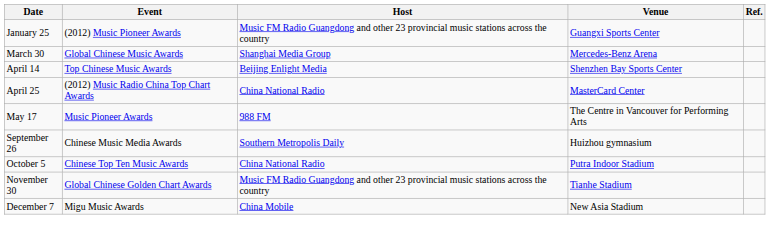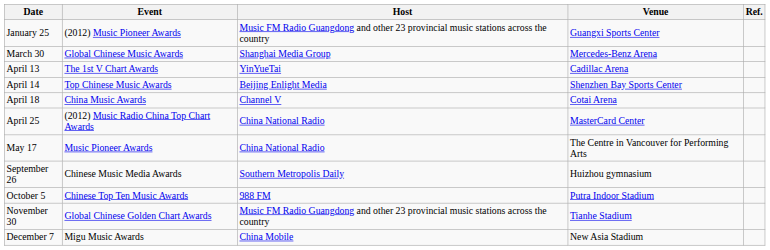+ row: April 13 | The 1st V Chart Awards | YinYueTai | Cadillac Arena
+ row: April 18 | China Music Awards | Channel V | Cotai Arena
May 17 | Host: 988 FM -> China National Radio
October 5 | Host: China National Radio -> 988 FM
